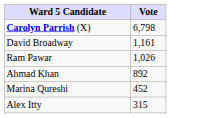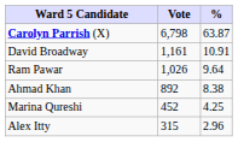+ column: % | 63.87 | 10.91 | 9.64 | 8.38 | 4.25 | 2.96
